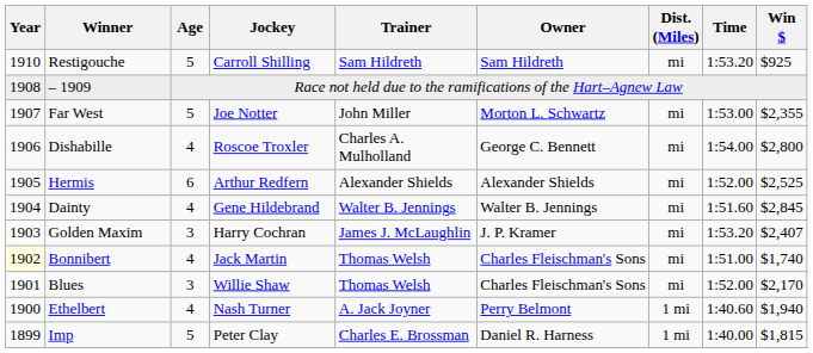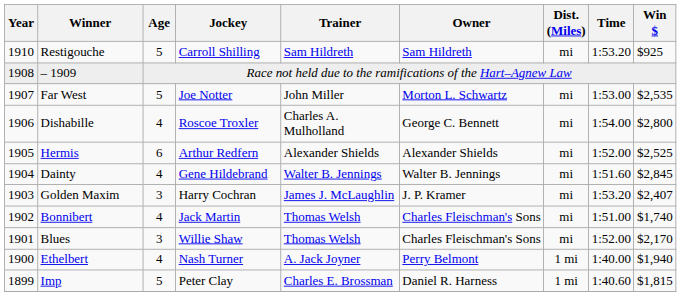Far West | Win $: $2,355 -> $2,535
Bonnibert | Year: lightyellow background -> no background
Ethelbert | Time: 1:40.60 -> 1:40.00
Imp | Time: 1:40.00 -> 1:40.60
